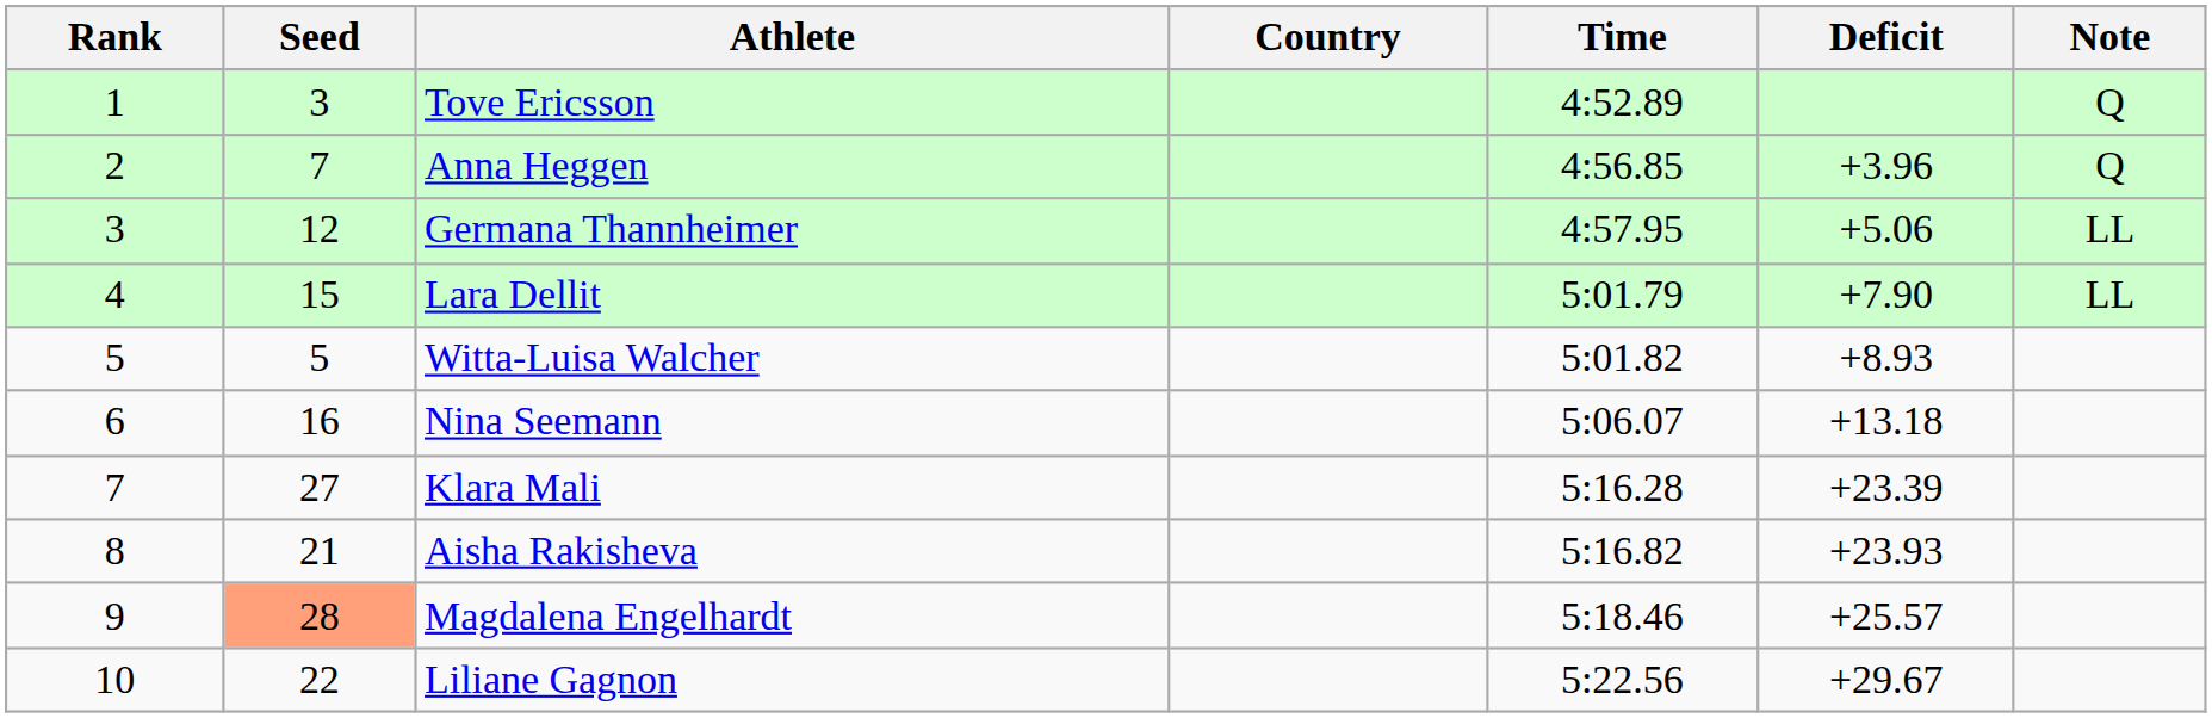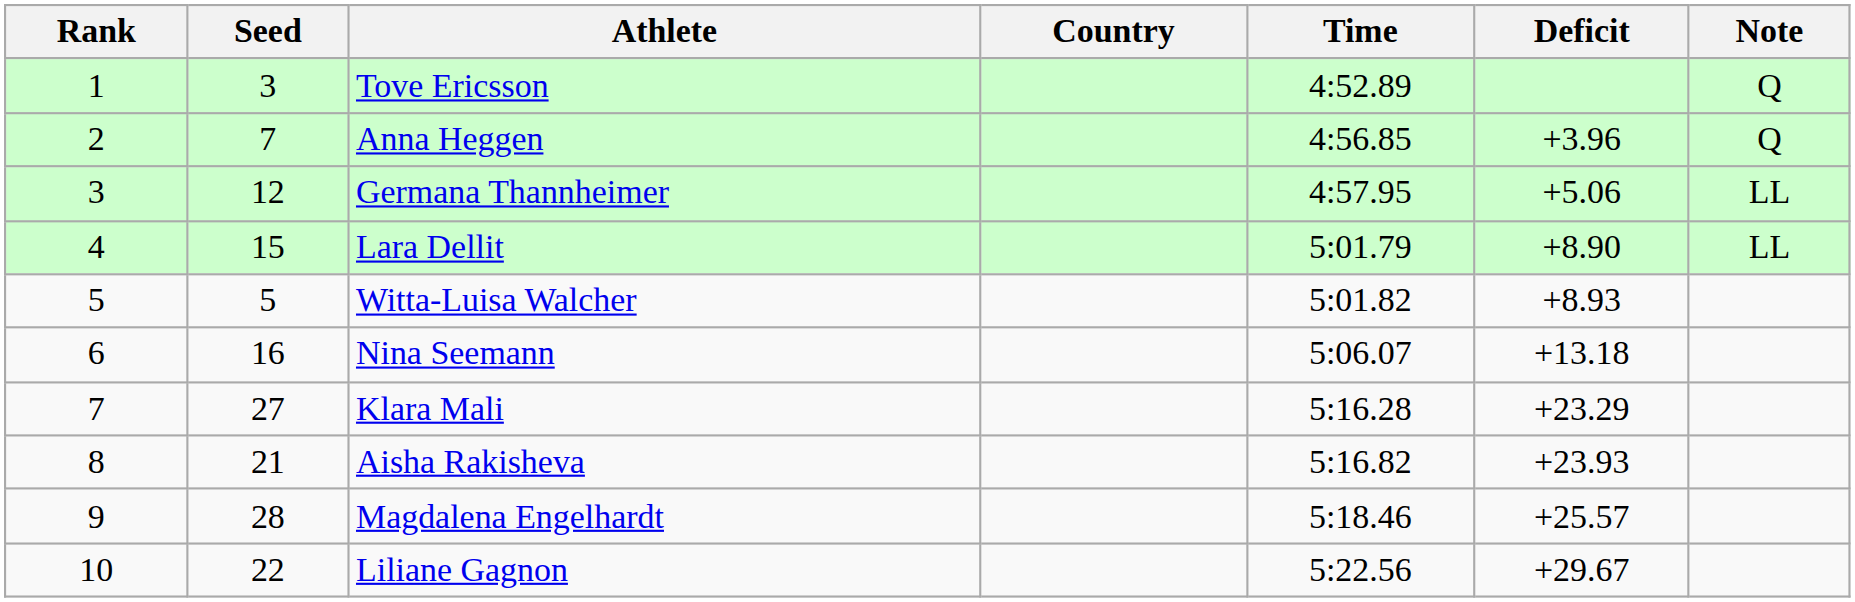Lara Dellit | Deficit: +7.90 -> +8.90
Klara Mali | Deficit: +23.39 -> +23.29
Magdalena Engelhardt | Seed: lightsalmon background -> no background
